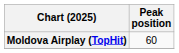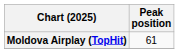Moldova Airplay (TopHit) | Peak position: 60 -> 61
